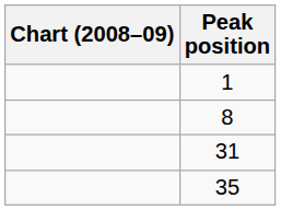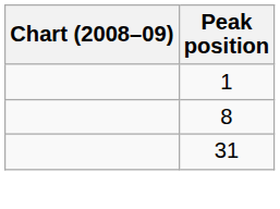- row: 35
